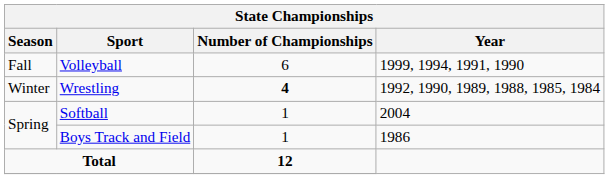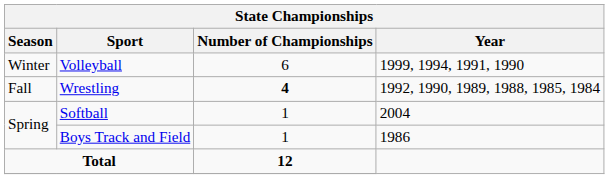Volleyball | Season: Fall -> Winter
Wrestling | Season: Winter -> Fall
